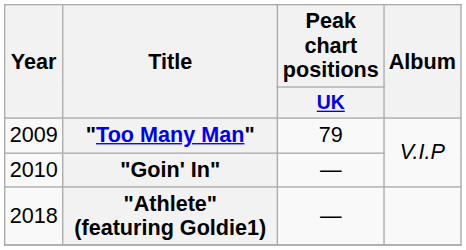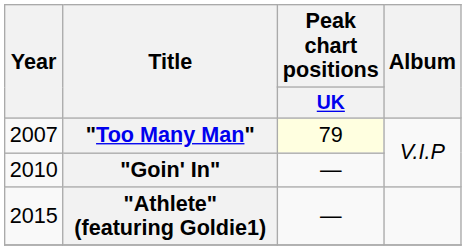"Too Many Man" | Year: 2009 -> 2007
"Too Many Man" | Peak chart positions / UK: no background -> lightyellow background
"Athlete" (featuring Goldie1) | Year: 2018 -> 2015
